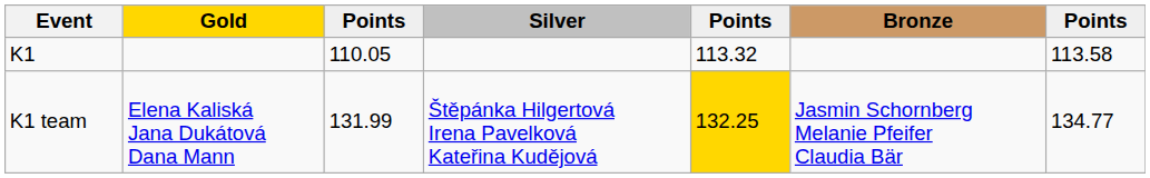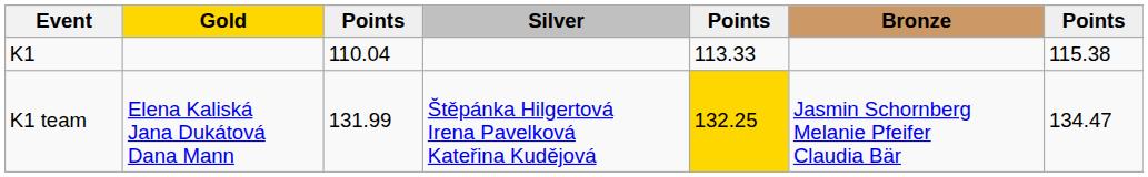K1 | column 3: 110.05 -> 110.04
K1 | column 5: 113.32 -> 113.33
K1 | column 7: 113.58 -> 115.38
K1 team | column 7: 134.77 -> 134.47
